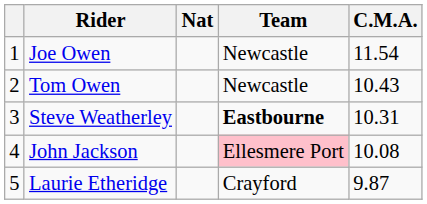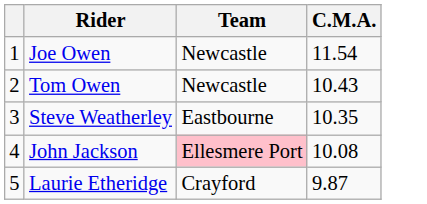- column: Nat
Steve Weatherley | Team: bold -> normal
Steve Weatherley | C.M.A.: 10.31 -> 10.35
